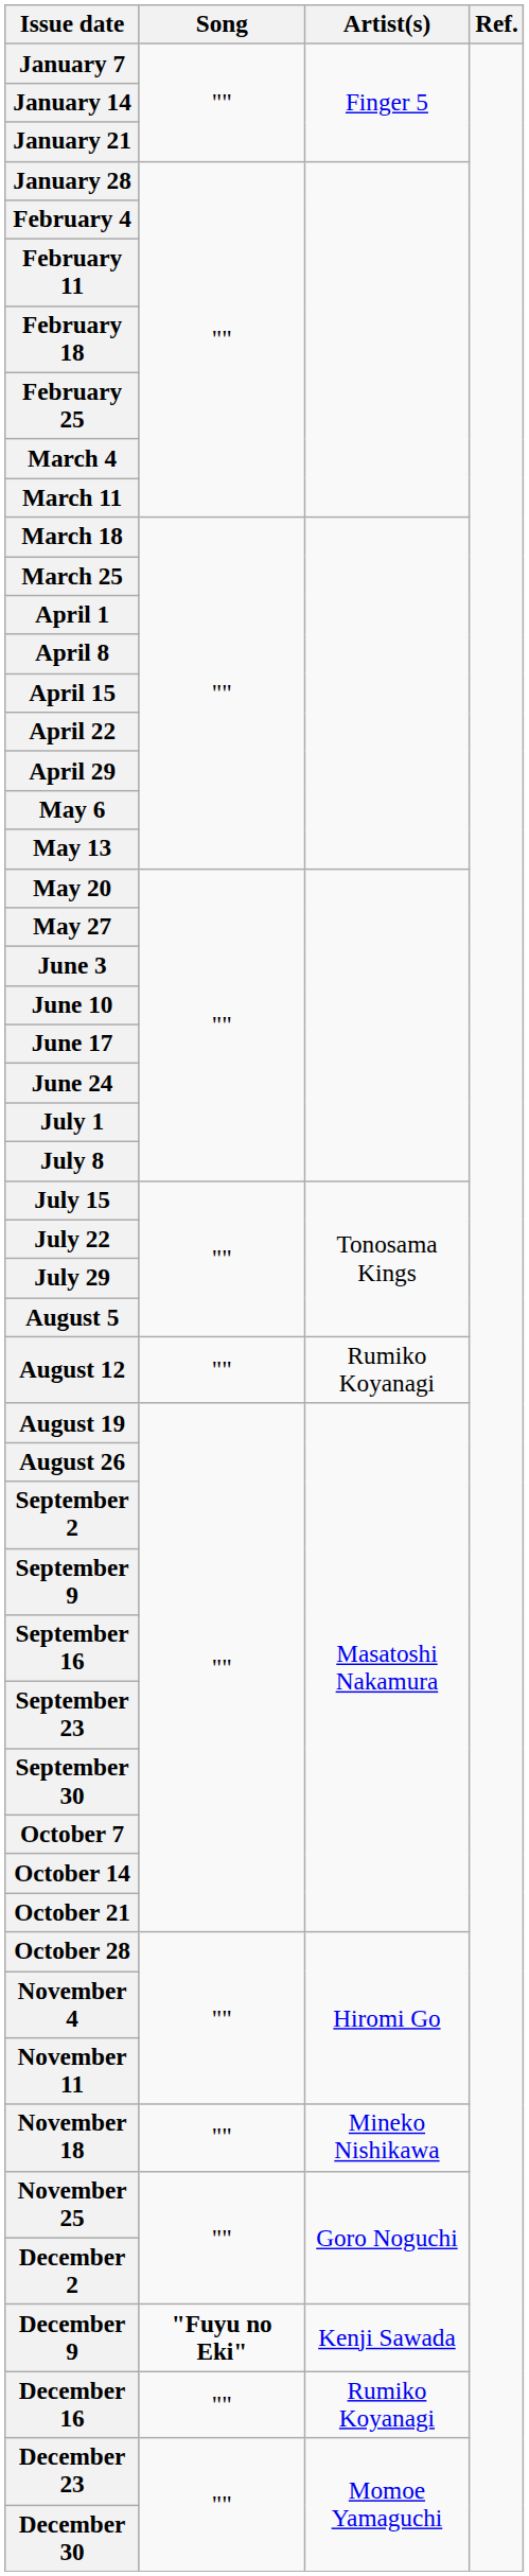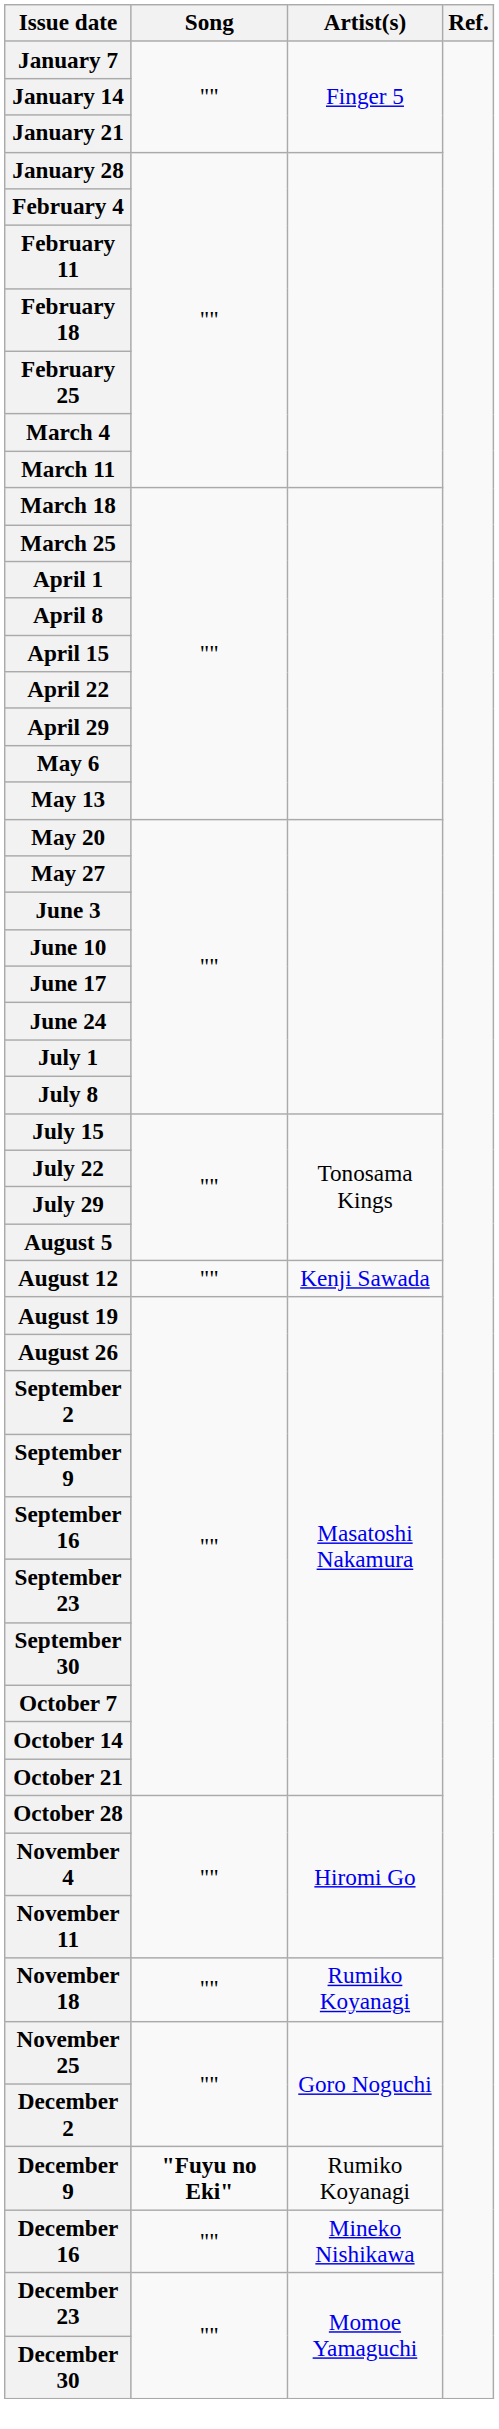August 12 | Artist(s): Rumiko Koyanagi -> Kenji Sawada
November 18 | Artist(s): Mineko Nishikawa -> Rumiko Koyanagi
December 9 | Artist(s): Kenji Sawada -> Rumiko Koyanagi
December 16 | Artist(s): Rumiko Koyanagi -> Mineko Nishikawa
